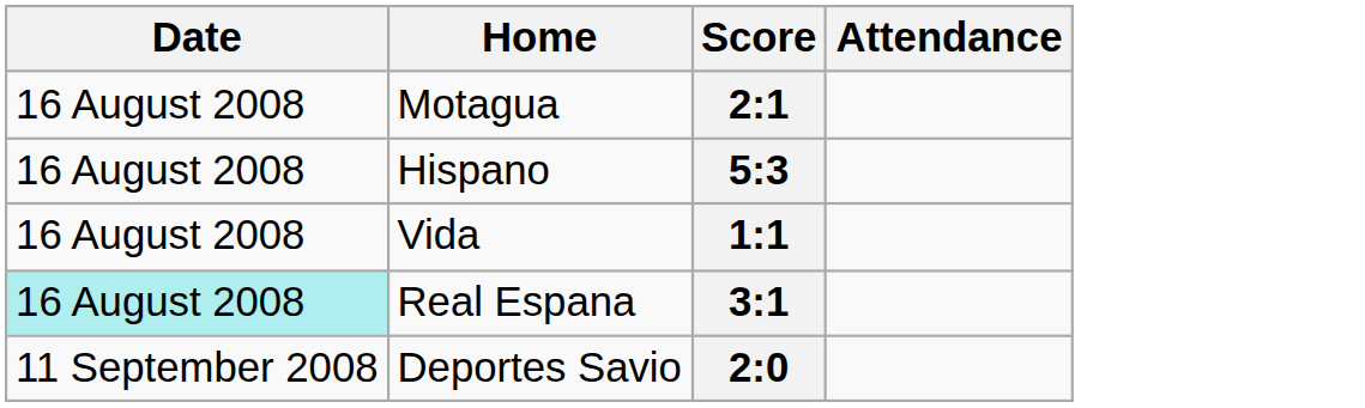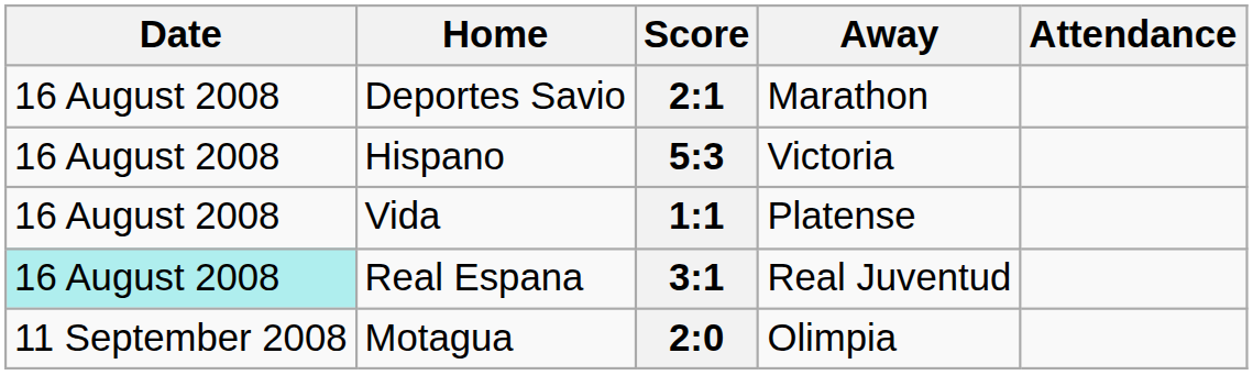+ column: Away | Marathon | Victoria | Platense | Real Juventud | Olimpia
2:1 | Home: Motagua -> Deportes Savio
2:0 | Home: Deportes Savio -> Motagua
